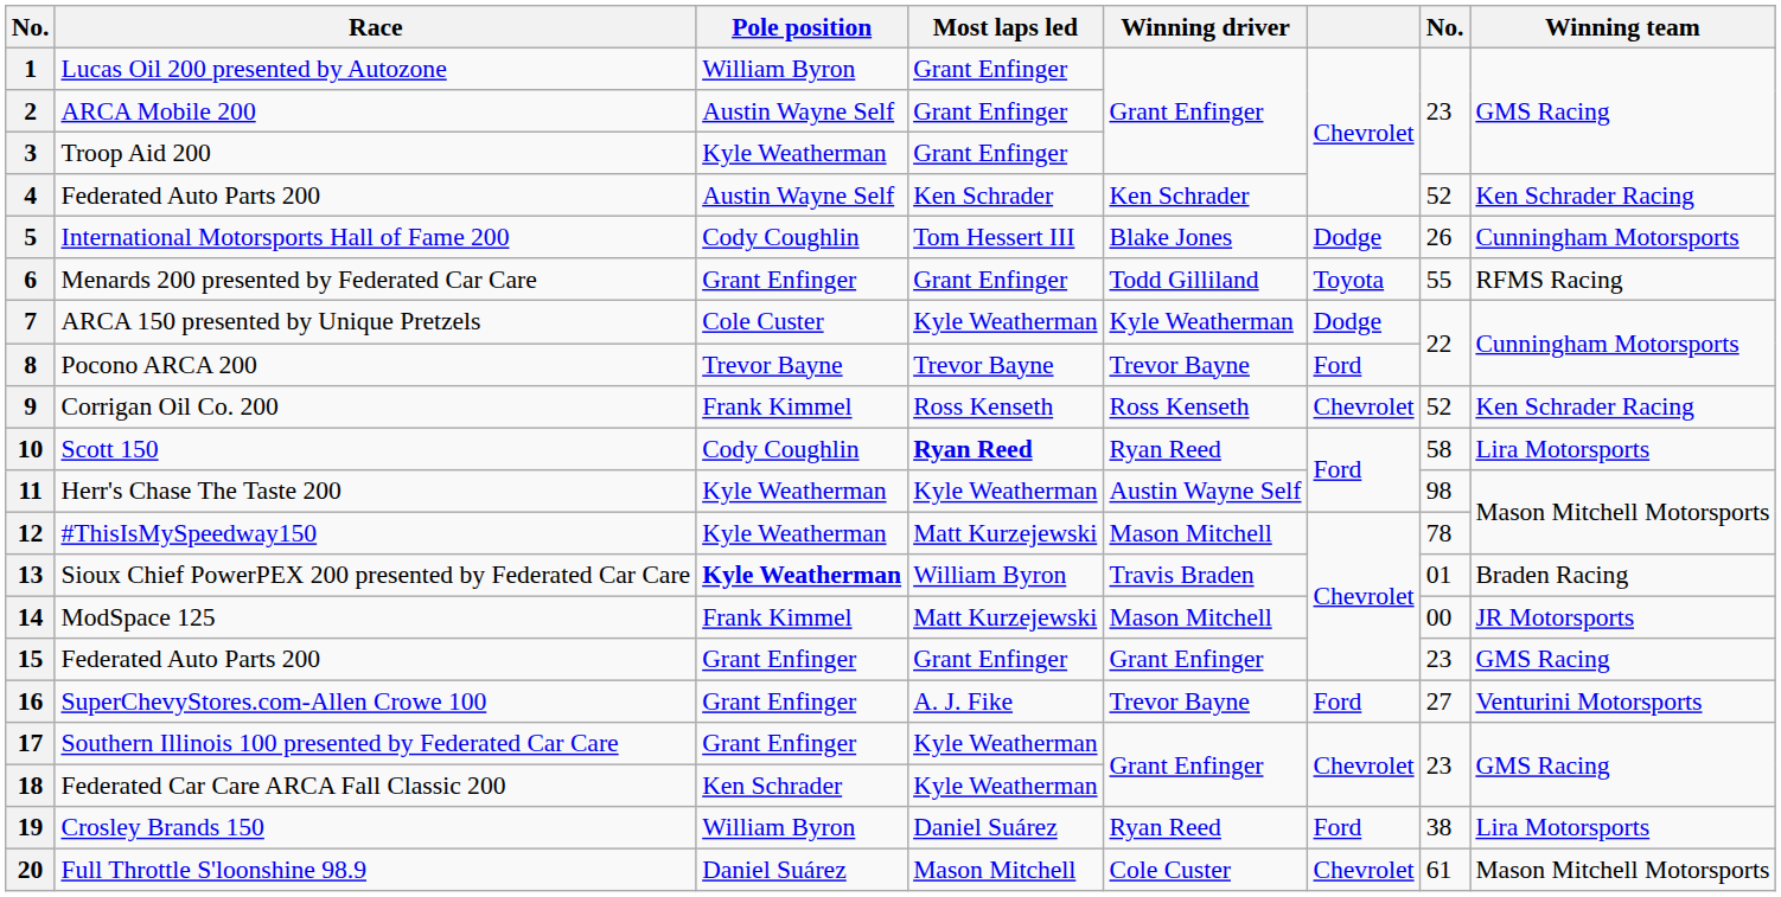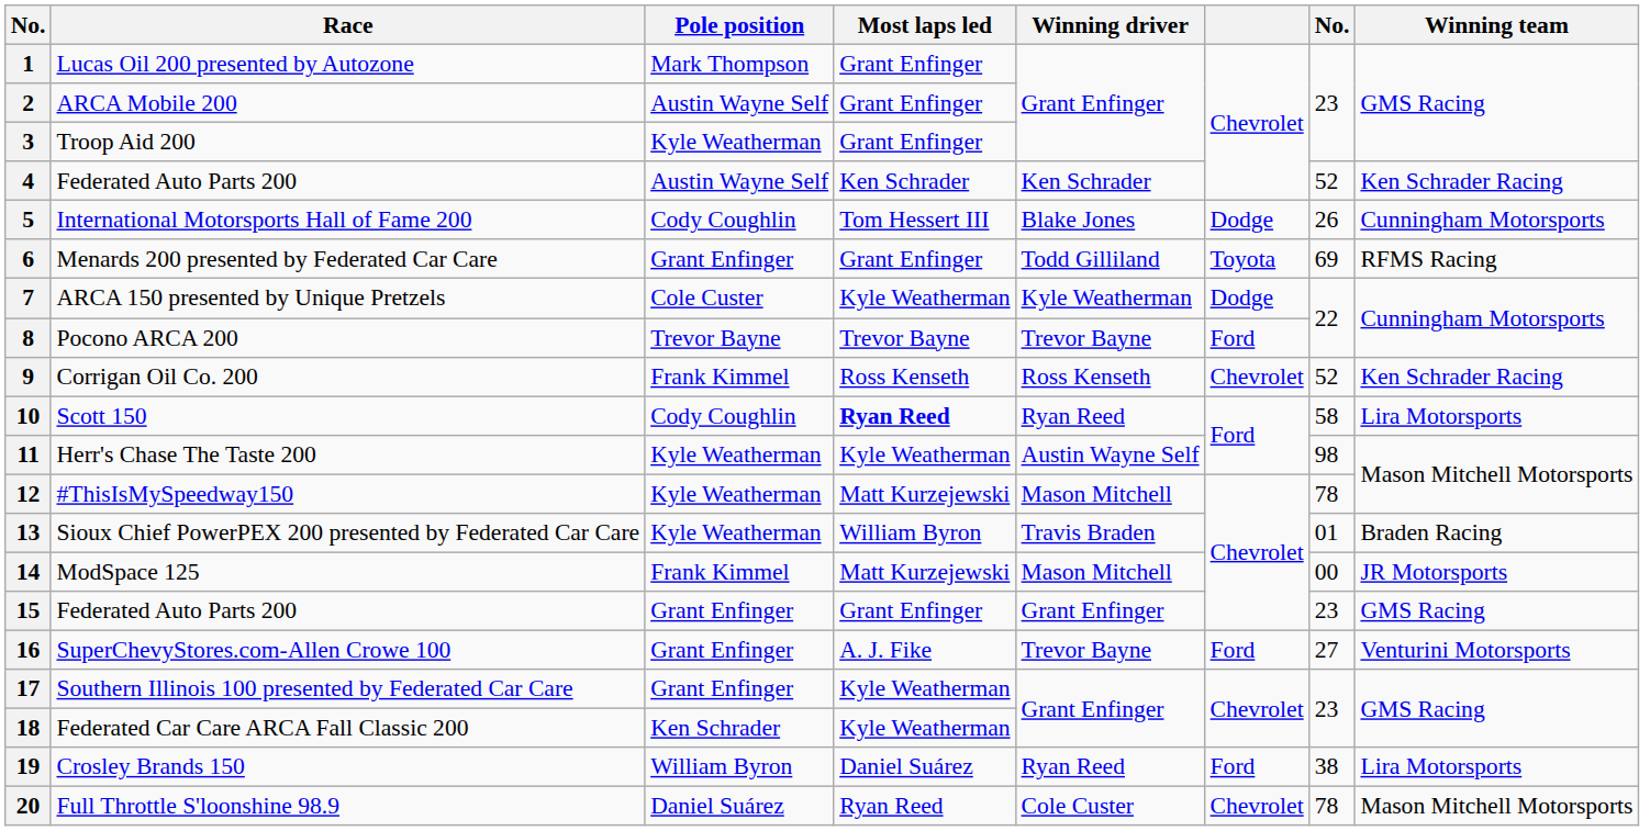1 | Pole position: William Byron -> Mark Thompson
6 | column 7: 55 -> 69
13 | Pole position: bold -> normal
20 | Most laps led: Mason Mitchell -> Ryan Reed
20 | column 7: 61 -> 78
